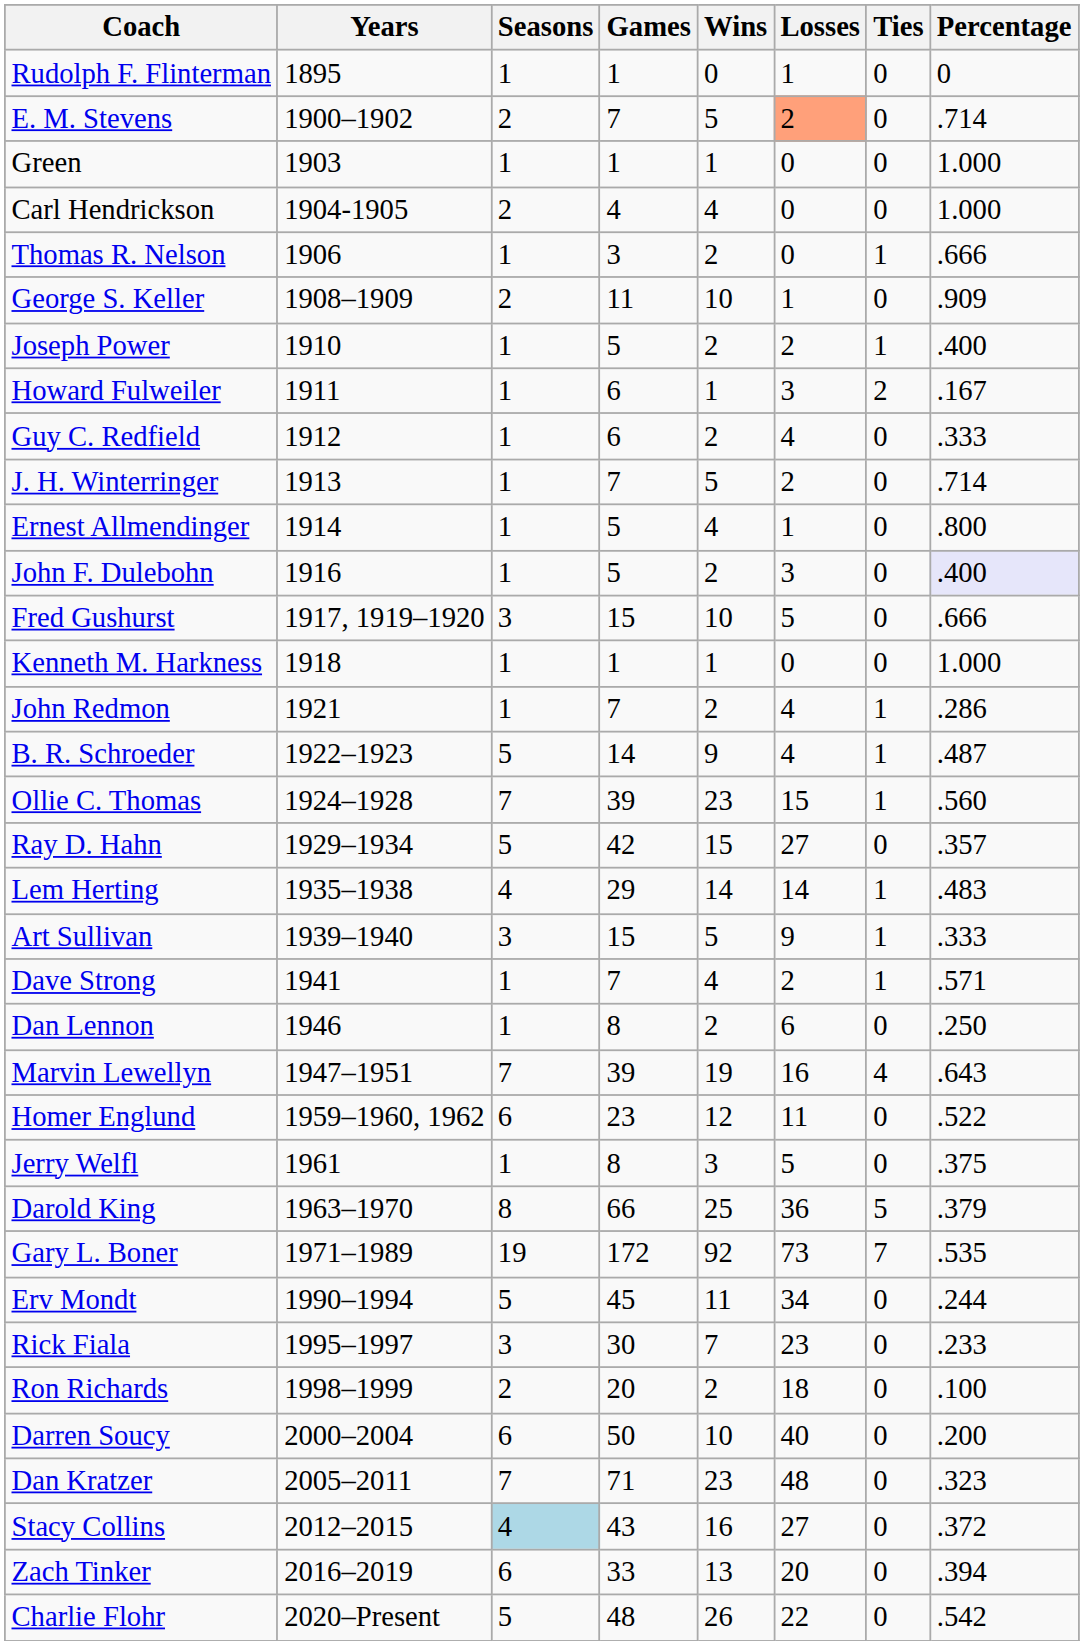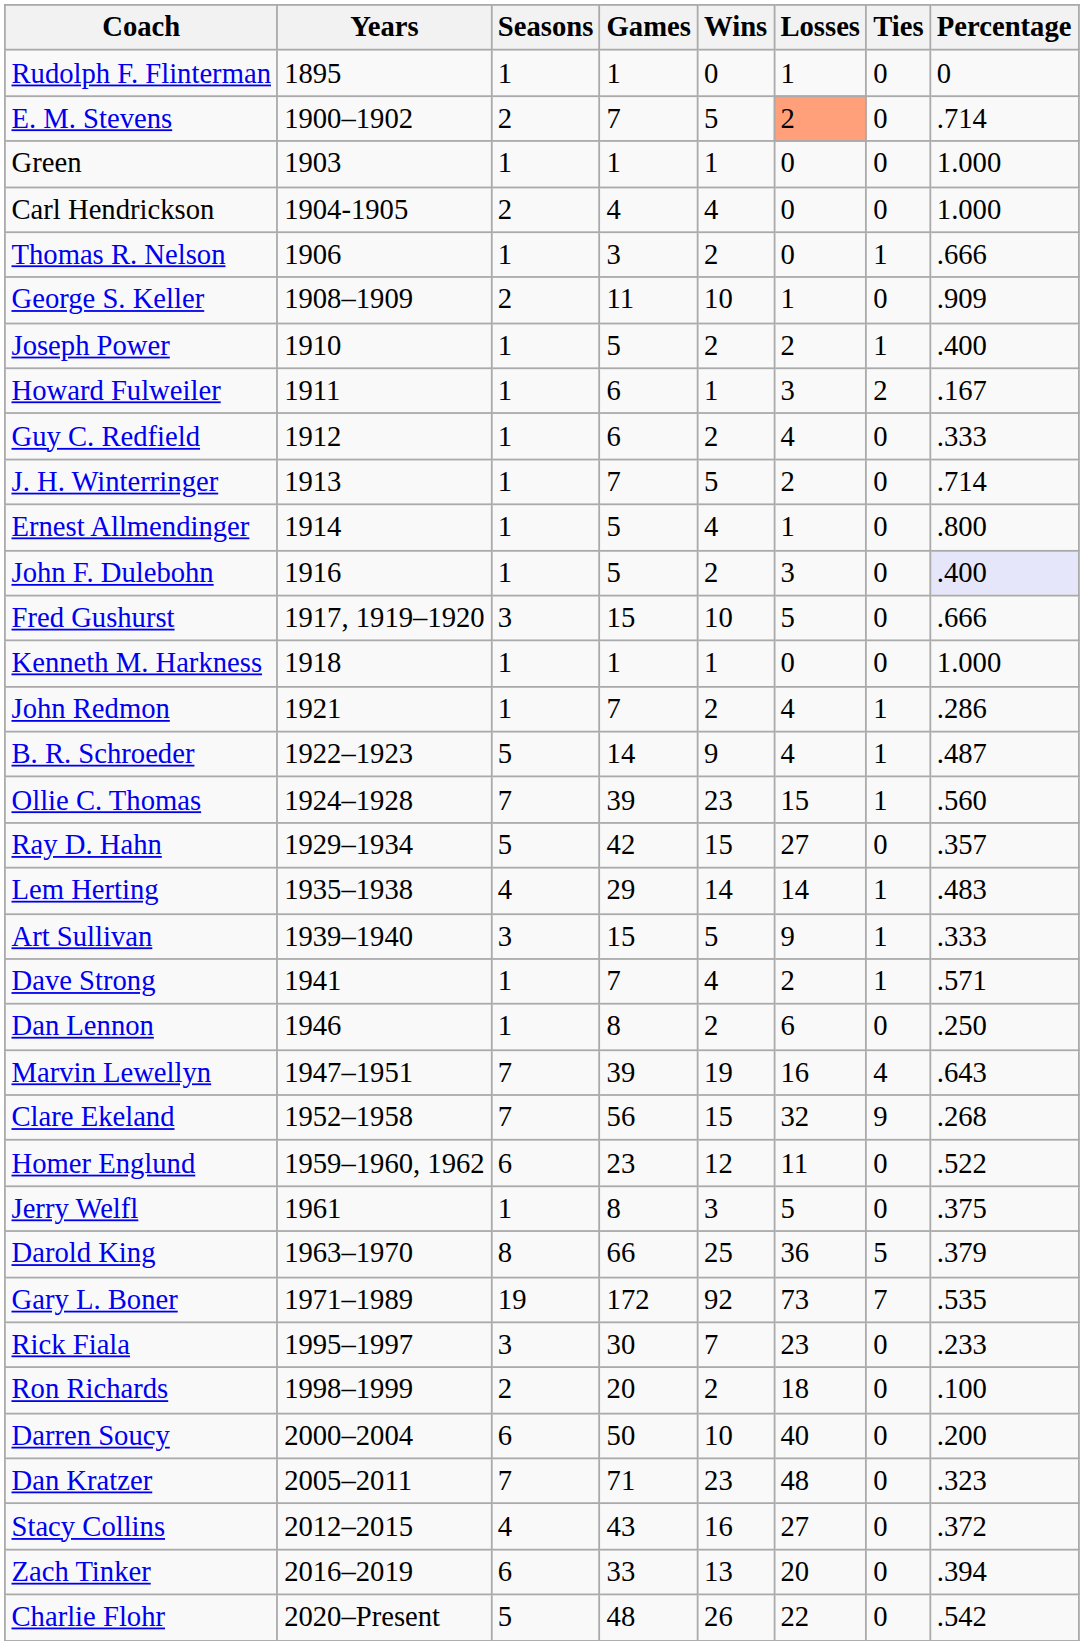+ row: Clare Ekeland | 1952–1958 | 7 | 56 | 15 | 32 | 9 | .268
- row: Erv Mondt | 1990–1994 | 5 | 45 | 11 | 34 | 0 | .244
Stacy Collins | Seasons: lightblue background -> no background
